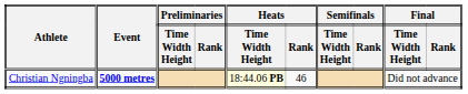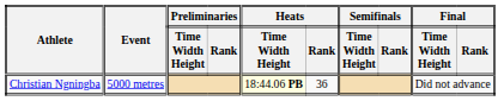Christian Ngningba | Event: bold -> normal
Christian Ngningba | Heats / Rank: 46 -> 36
